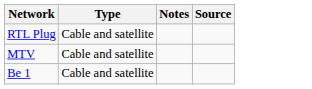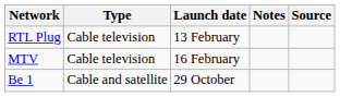+ column: Launch date | 13 February | 16 February | 29 October
RTL Plug | Type: Cable and satellite -> Cable television
MTV | Type: Cable and satellite -> Cable television
